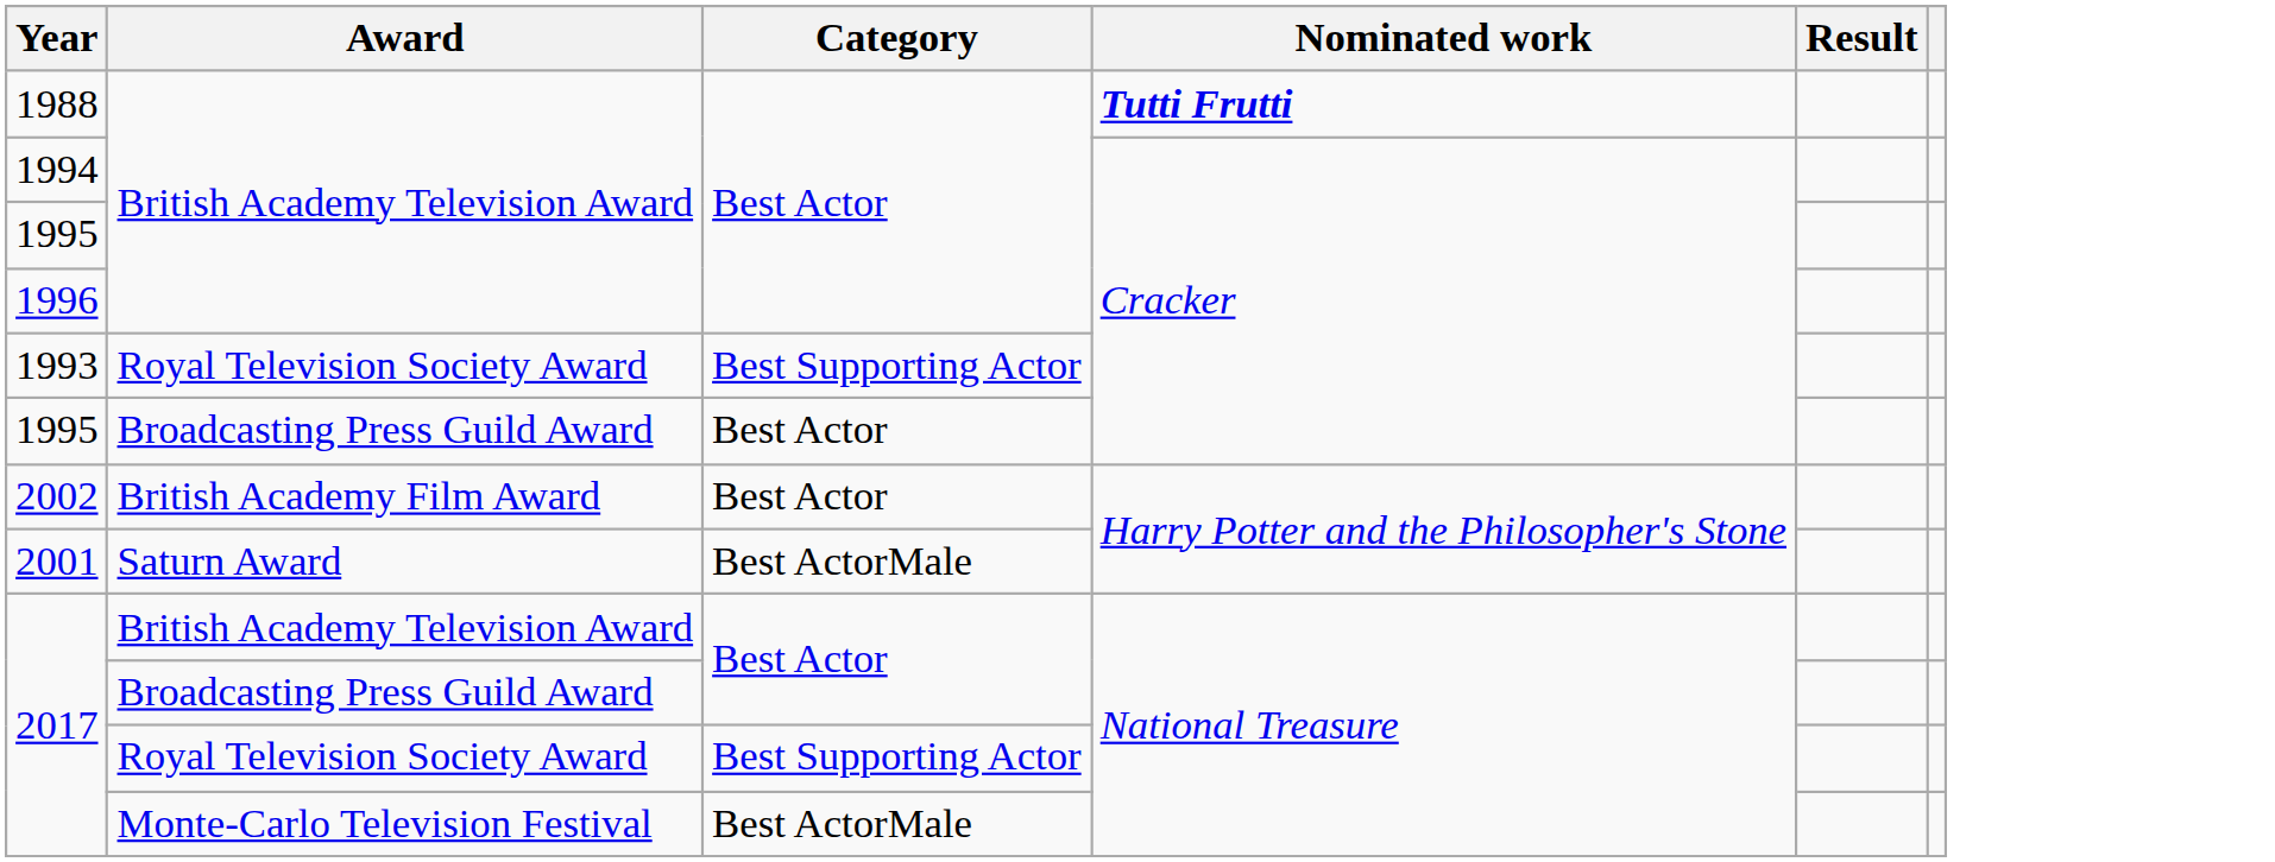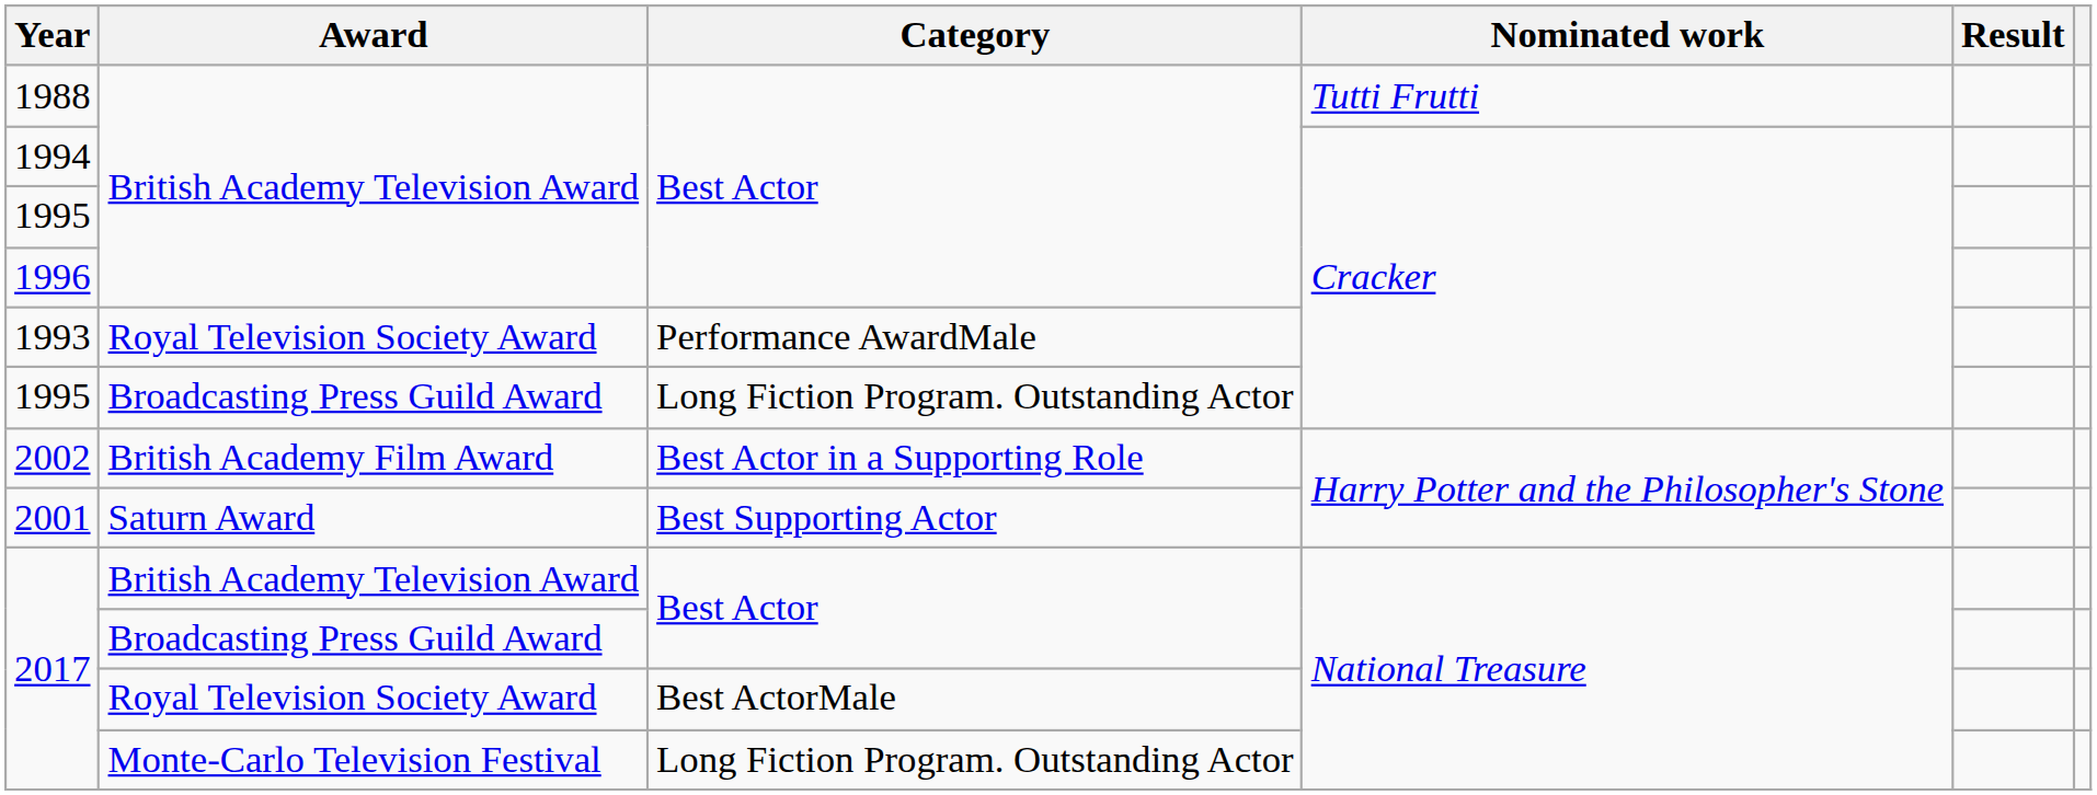1988 | Nominated work: bold -> normal
1993 | Category: Best Supporting Actor -> Performance AwardMale
1995 / Broadcasting Press Guild Award | Category: Best Actor -> Long Fiction Program. Outstanding Actor
2002 | Category: Best Actor -> Best Actor in a Supporting Role
2001 | Category: Best ActorMale -> Best Supporting Actor
2017 / Royal Television Society Award | Category: Best Supporting Actor -> Best ActorMale
2017 / Monte-Carlo Television Festival | Category: Best ActorMale -> Long Fiction Program. Outstanding Actor
